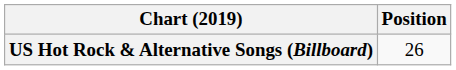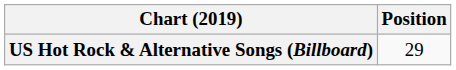US Hot Rock & Alternative Songs (Billboard) | Position: 26 -> 29
